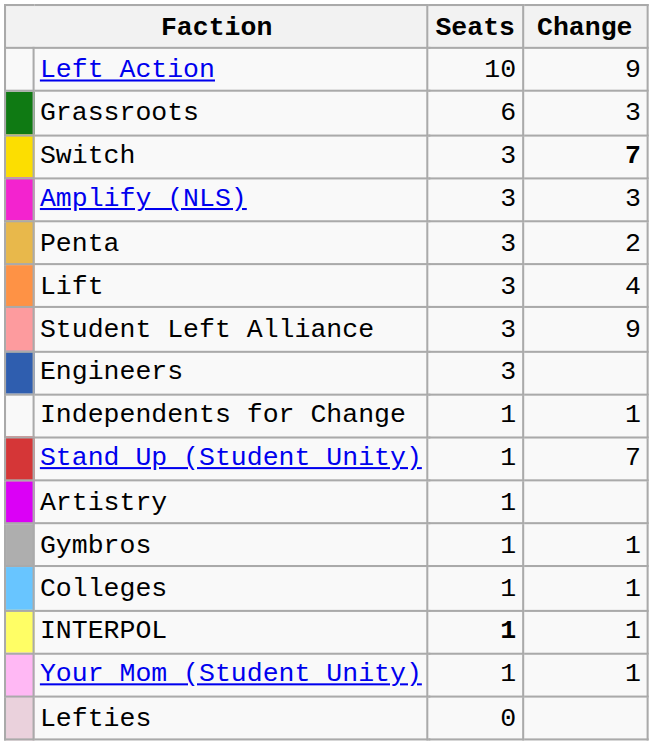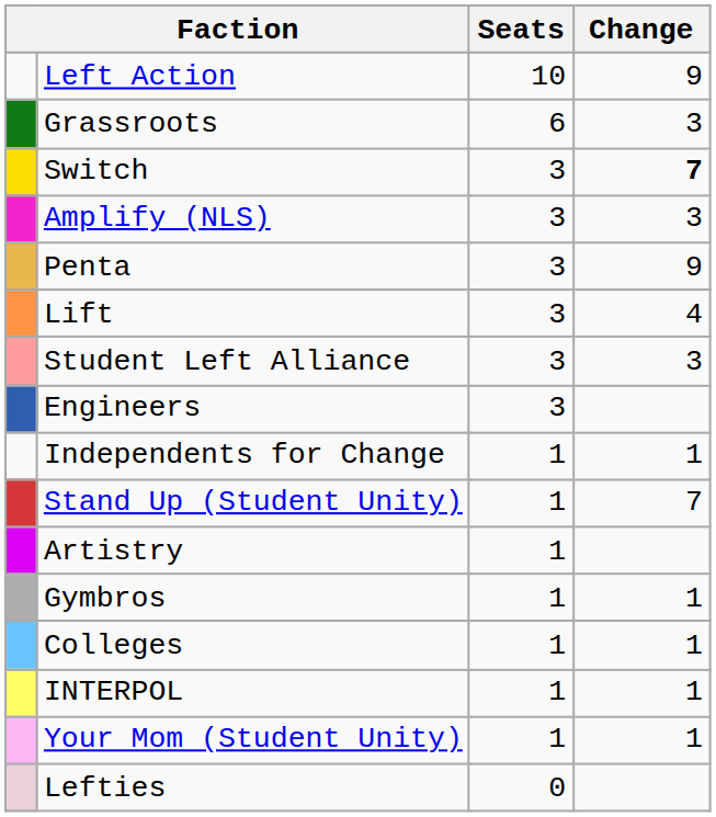Penta | Change: 2 -> 9
Student Left Alliance | Change: 9 -> 3
INTERPOL | Seats: bold -> normal
